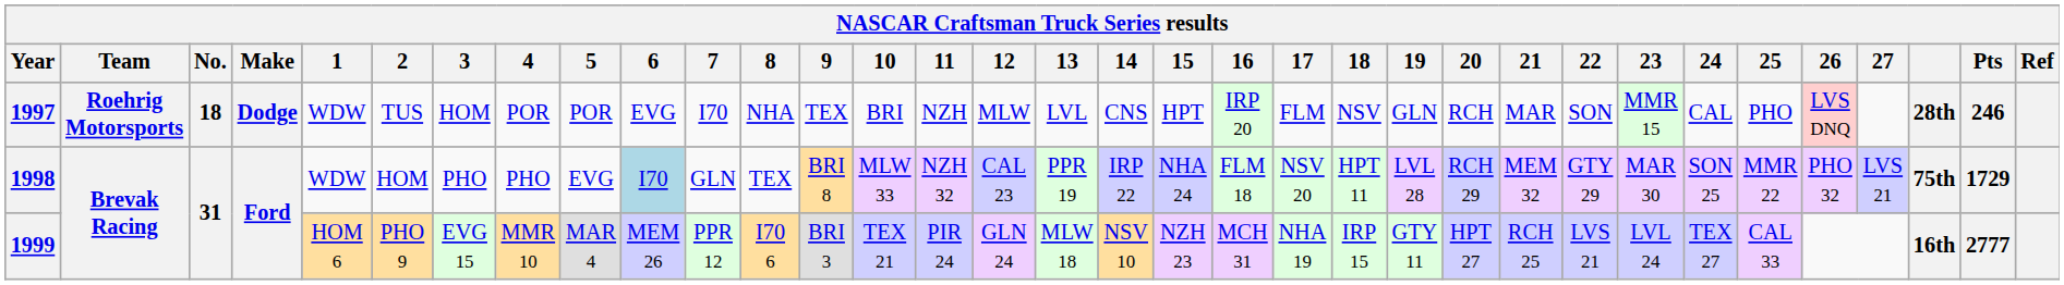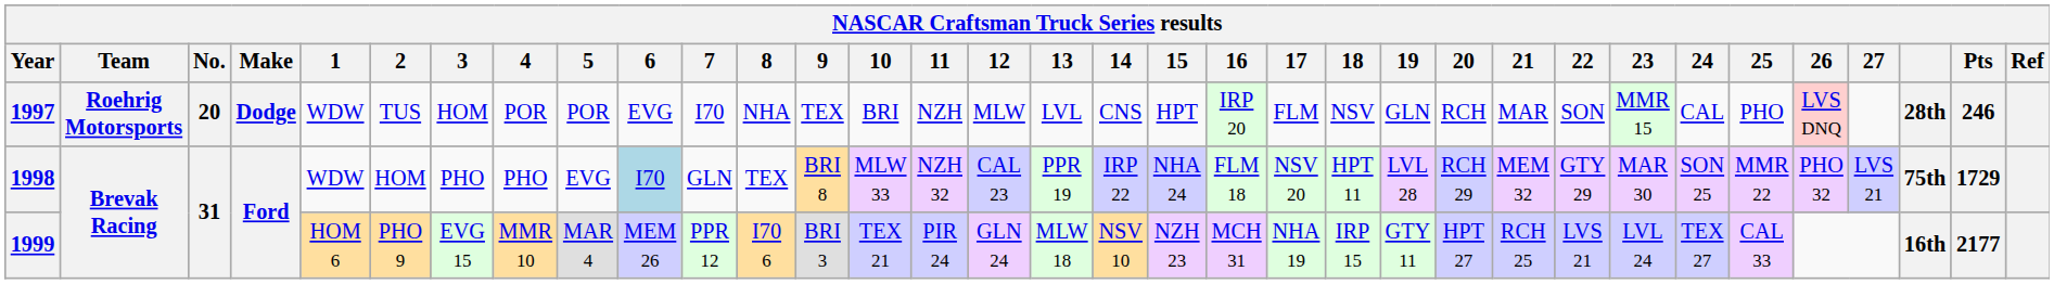1997 | No.: 18 -> 20
1999 | Pts: 2777 -> 2177
